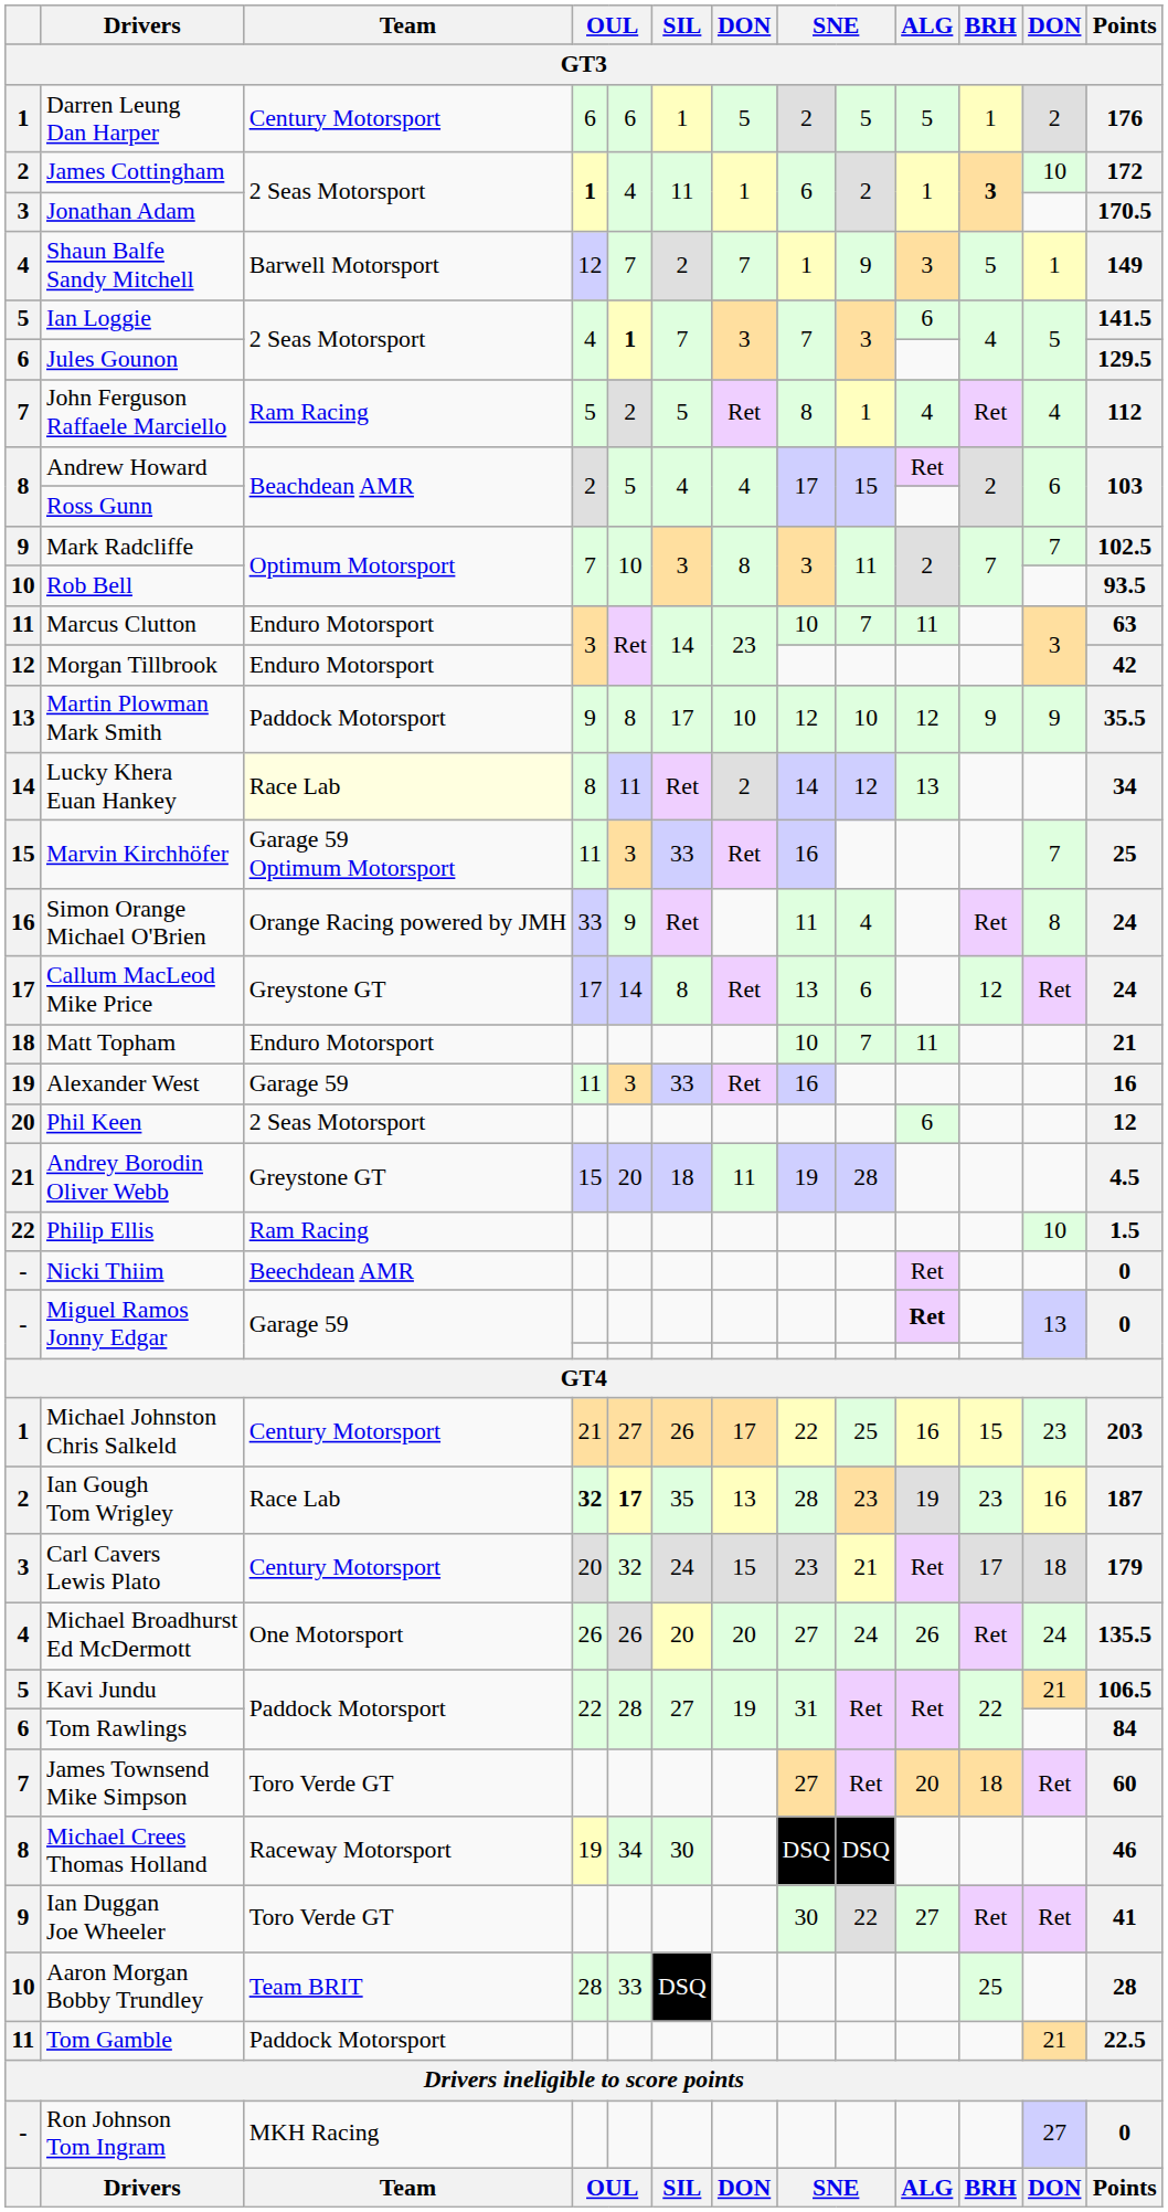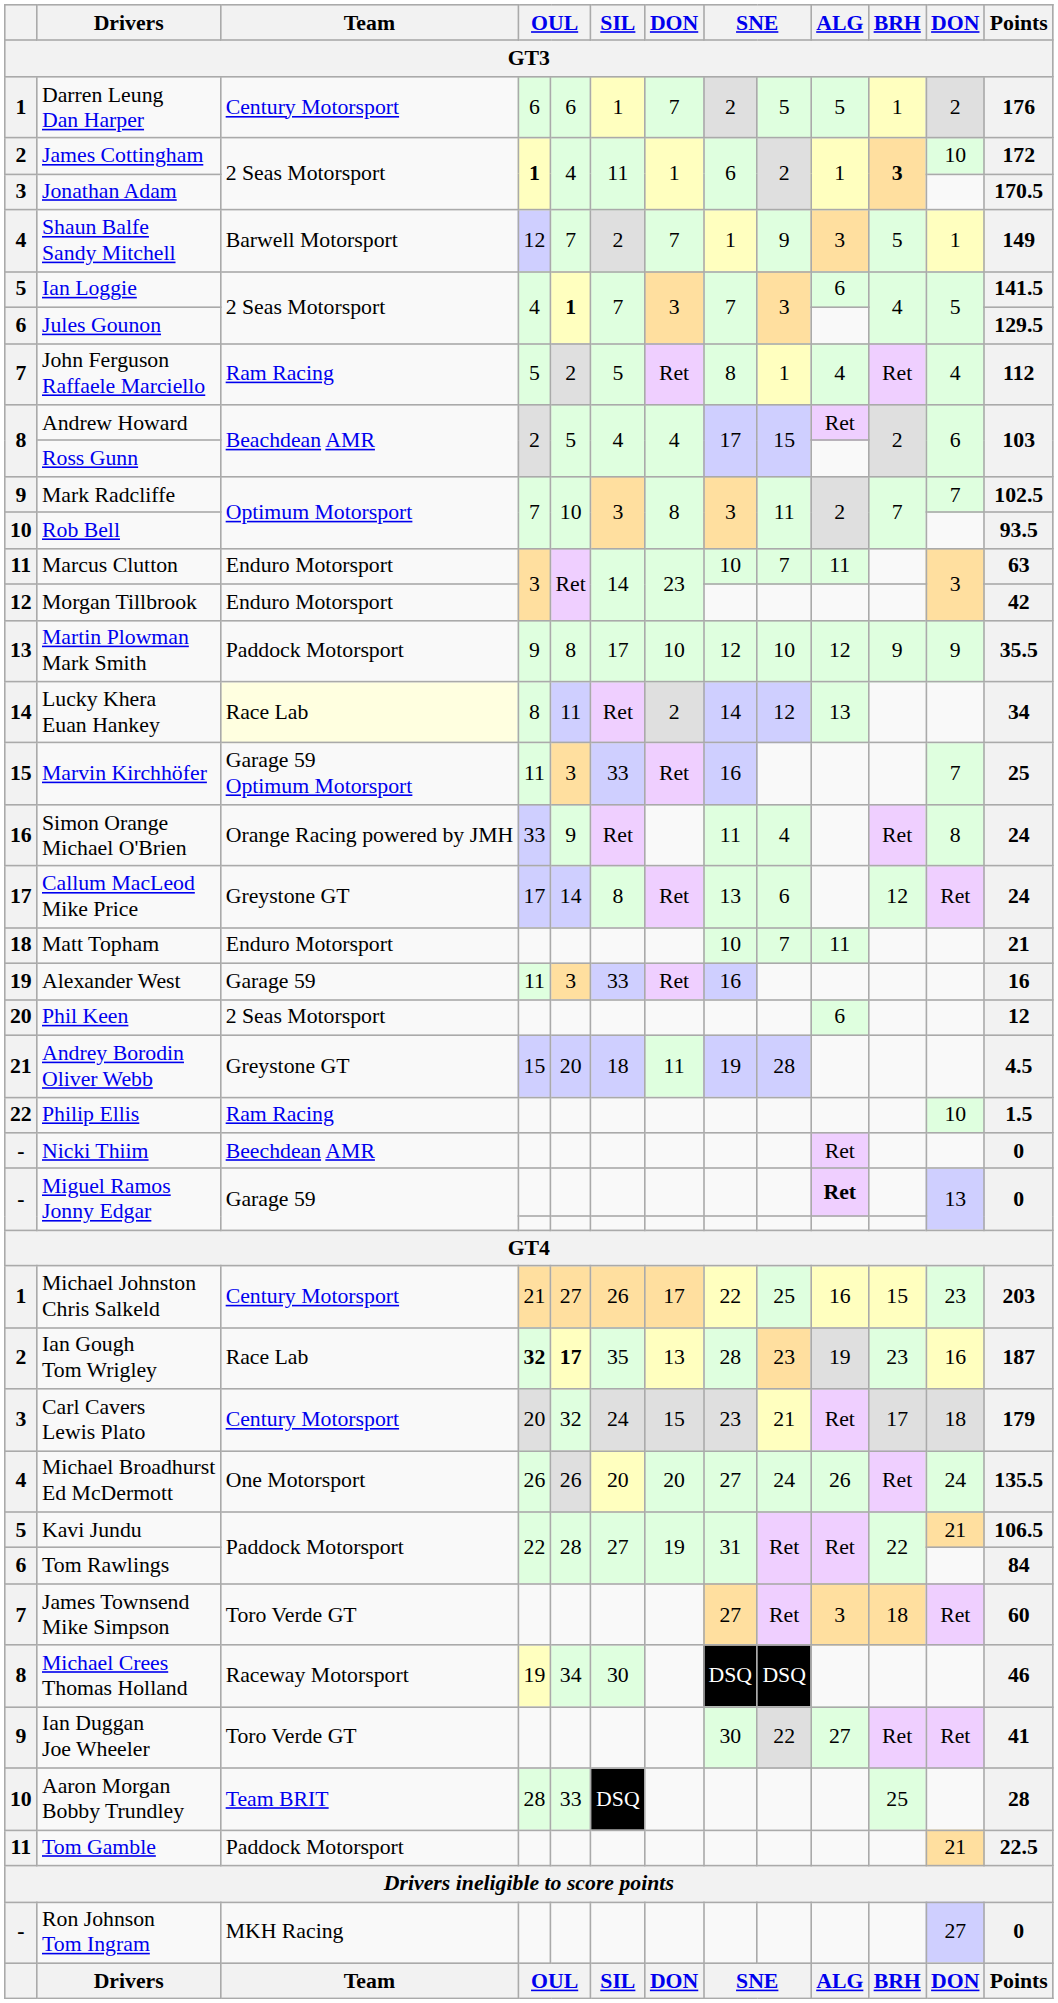Darren Leung Dan Harper | column 7: 5 -> 7
James Townsend Mike Simpson | ALG: 20 -> 3
